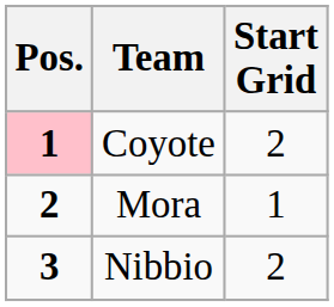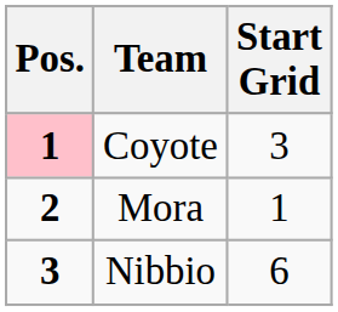Coyote | Start Grid: 2 -> 3
Nibbio | Start Grid: 2 -> 6
